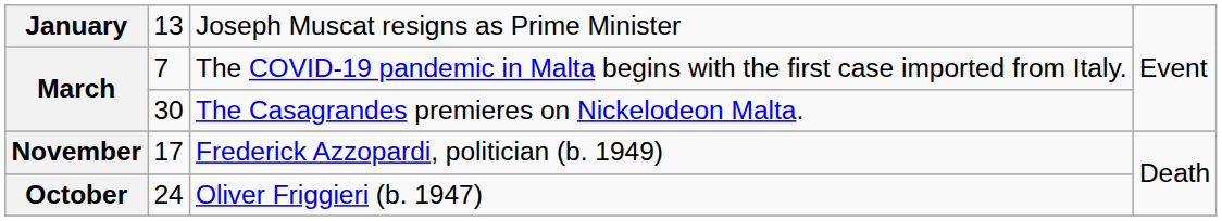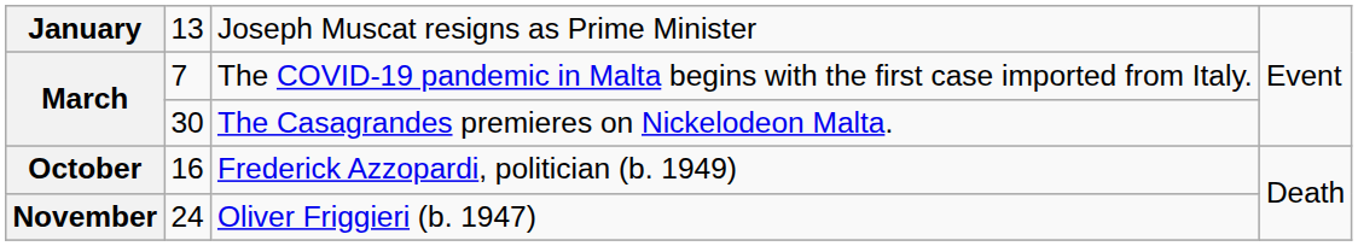Frederick Azzopardi, politician (b. 1949) | column 1: November -> October
Frederick Azzopardi, politician (b. 1949) | column 2: 17 -> 16
Oliver Friggieri (b. 1947) | column 1: October -> November
